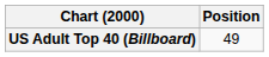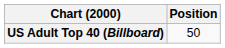US Adult Top 40 (Billboard) | Position: 49 -> 50
